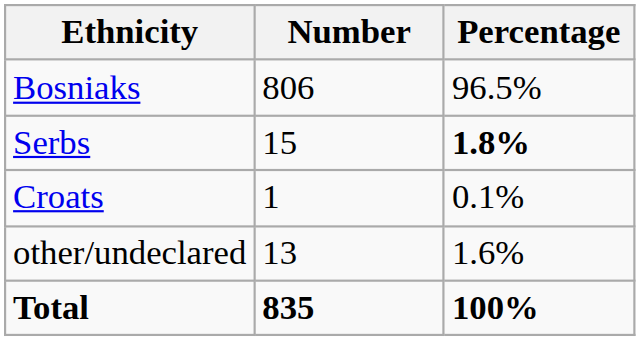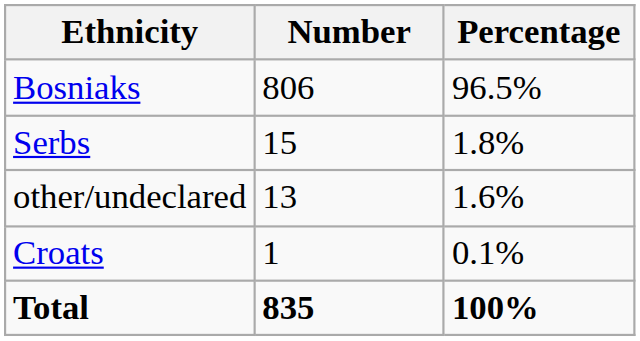Serbs | Percentage: bold -> normal
rows swapped: Croats <-> other/undeclared
